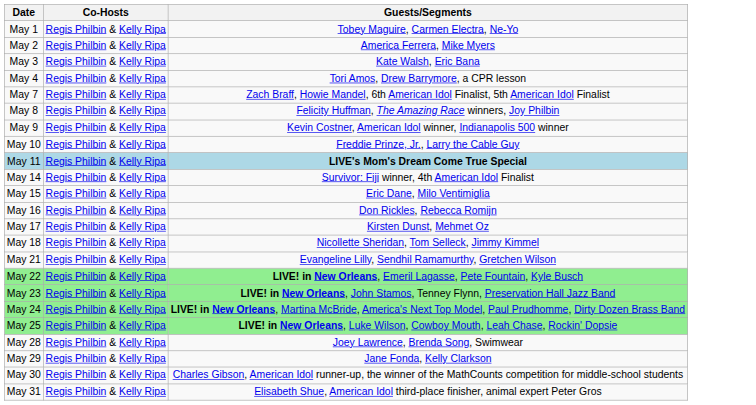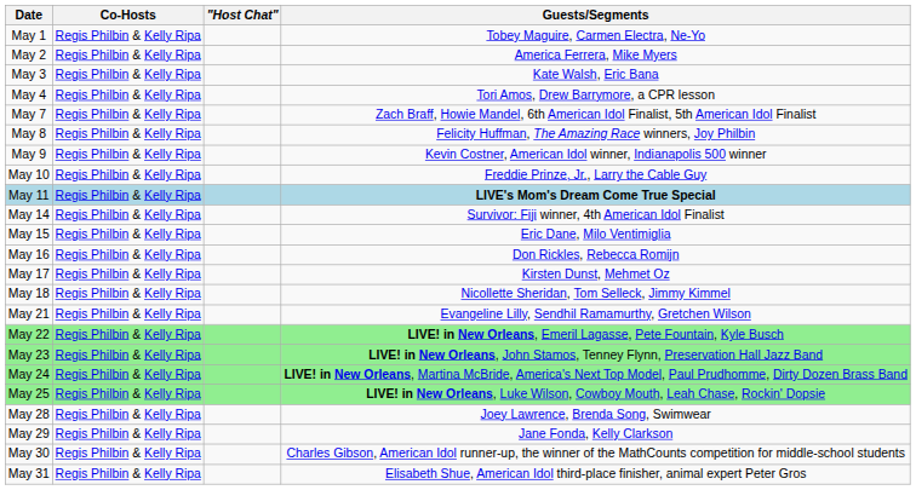+ column: "Host Chat"
